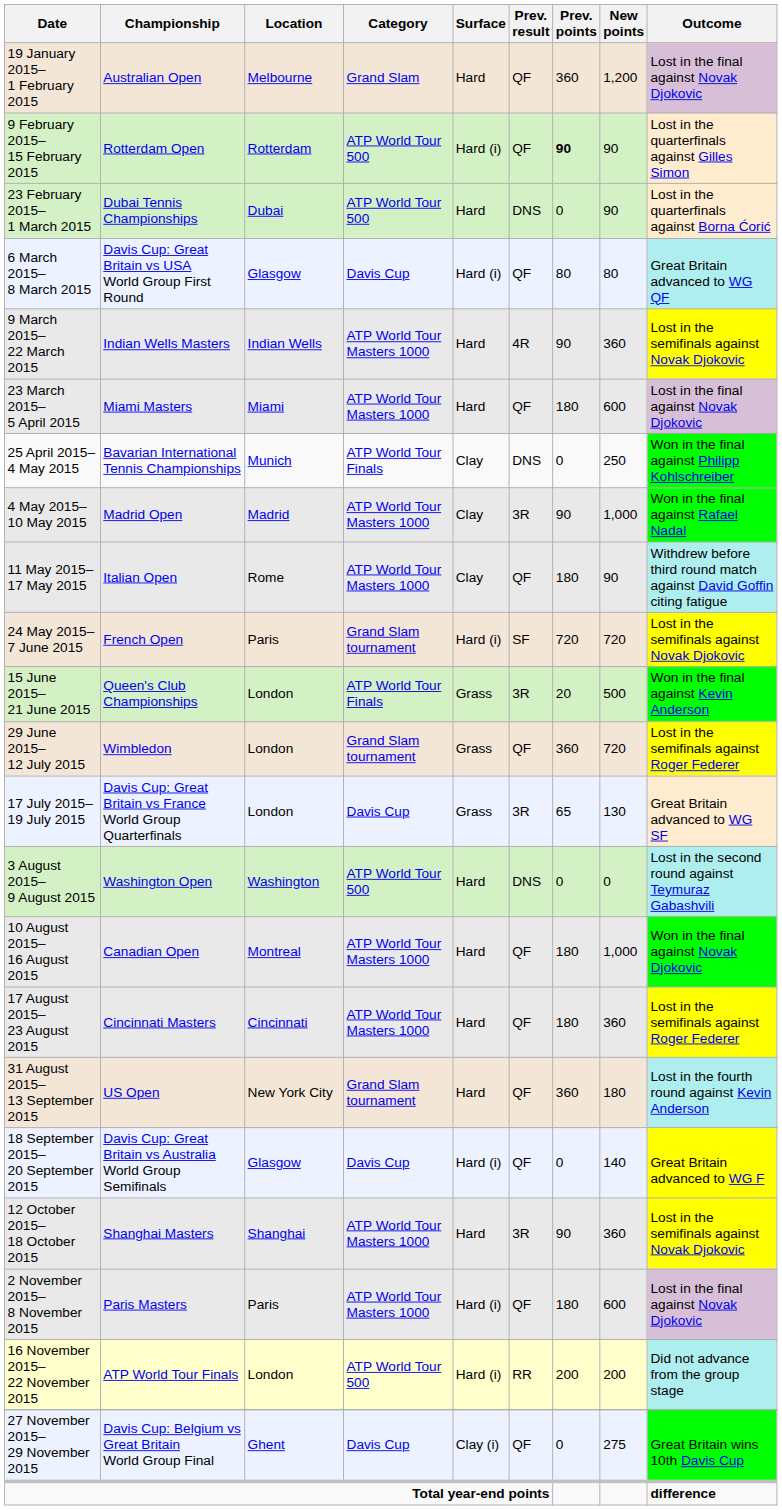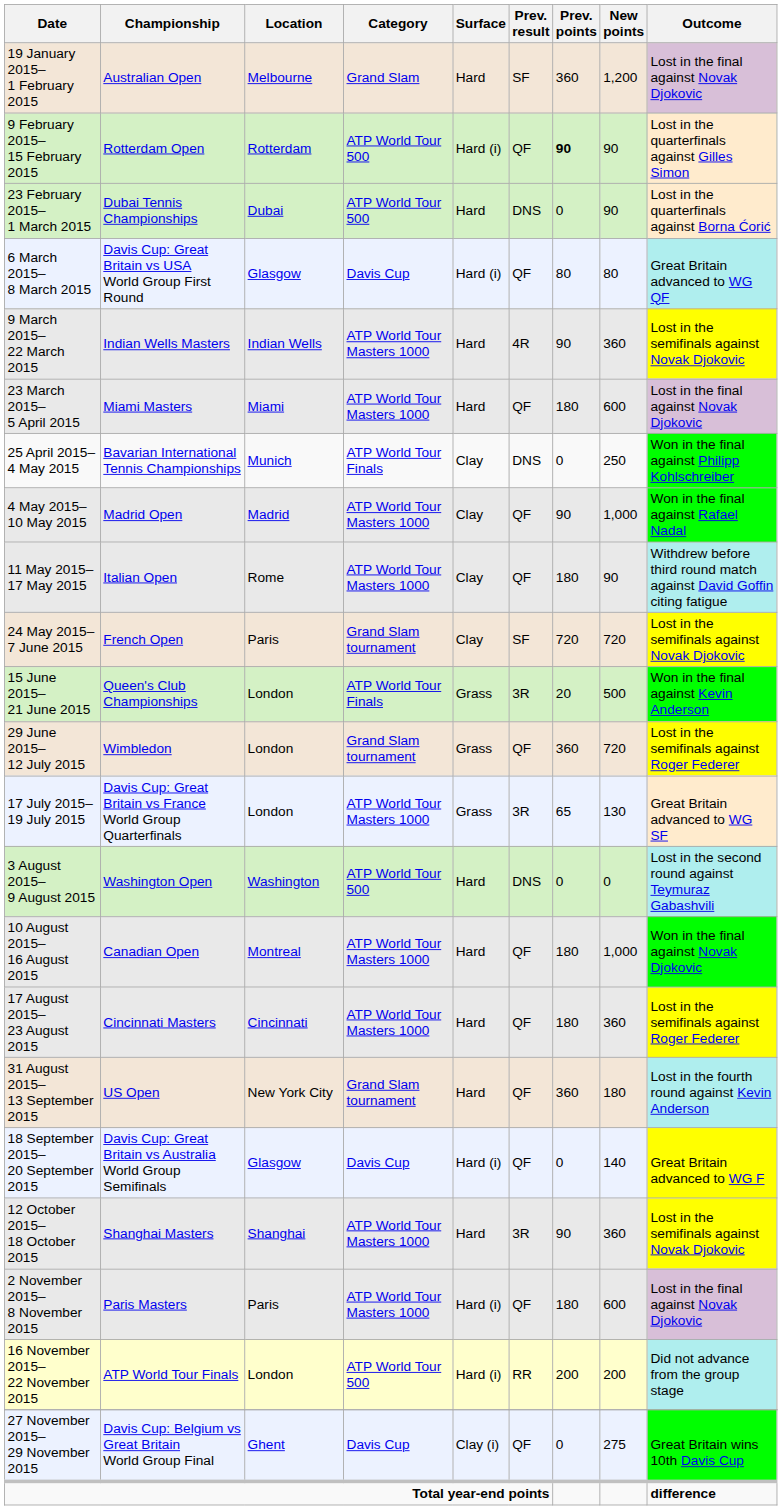19 January 2015– 1 February 2015 | Prev. result: QF -> SF
4 May 2015– 10 May 2015 | Prev. result: 3R -> QF
24 May 2015– 7 June 2015 | Surface: Hard (i) -> Clay
17 July 2015– 19 July 2015 | Category: Davis Cup -> ATP World Tour Masters 1000
